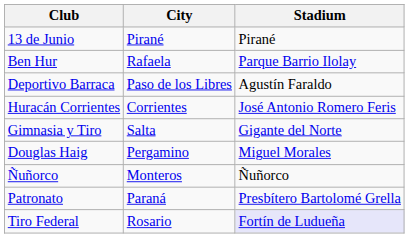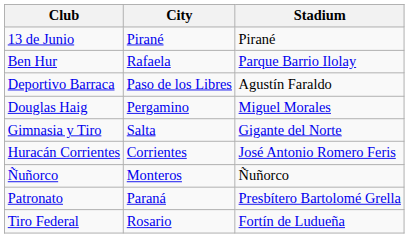rows swapped: Douglas Haig <-> Huracán Corrientes
Tiro Federal | Stadium: lavender background -> no background
